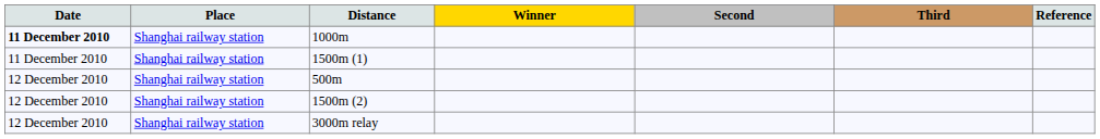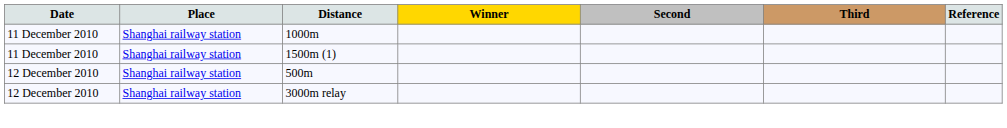1000m | Date: bold -> normal
- row: 12 December 2010 | Shanghai railway station | 1500m (2)
